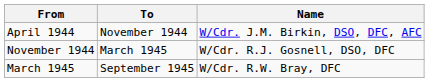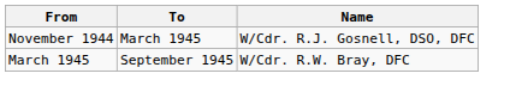- row: April 1944 | November 1944 | W/Cdr. J.M. Birkin, DSO, DFC, AFC
